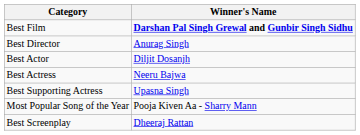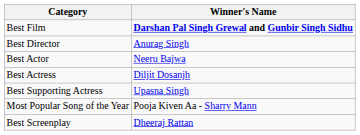Best Actor | Winner's Name: Diljit Dosanjh -> Neeru Bajwa
Best Actress | Winner's Name: Neeru Bajwa -> Diljit Dosanjh
